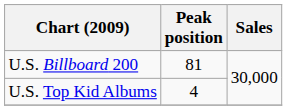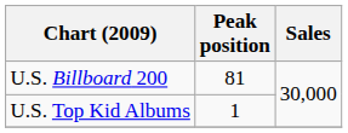U.S. Top Kid Albums | Peak position: 4 -> 1
